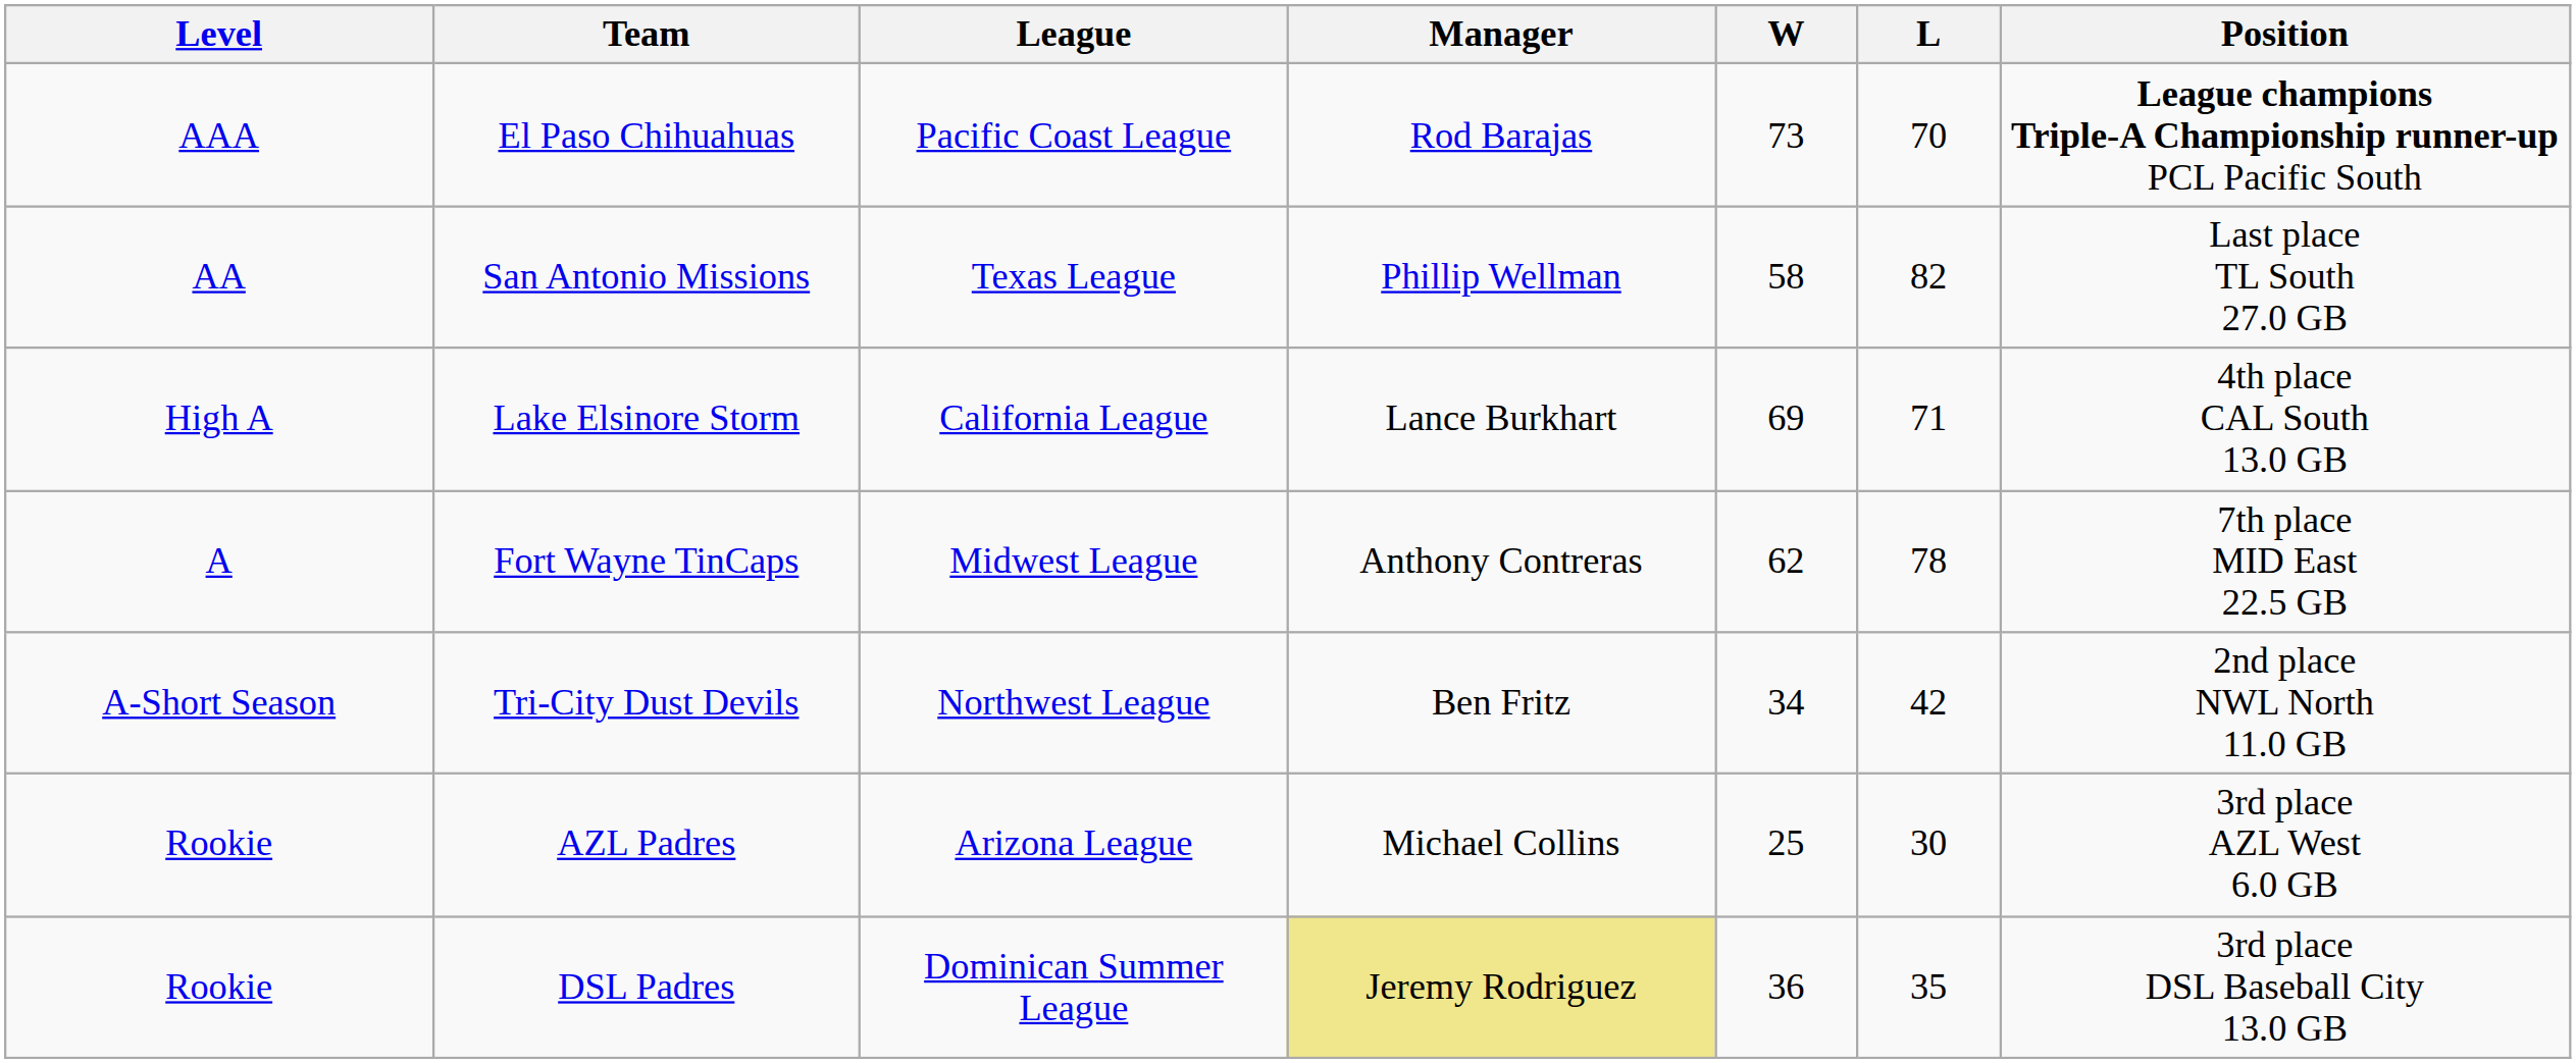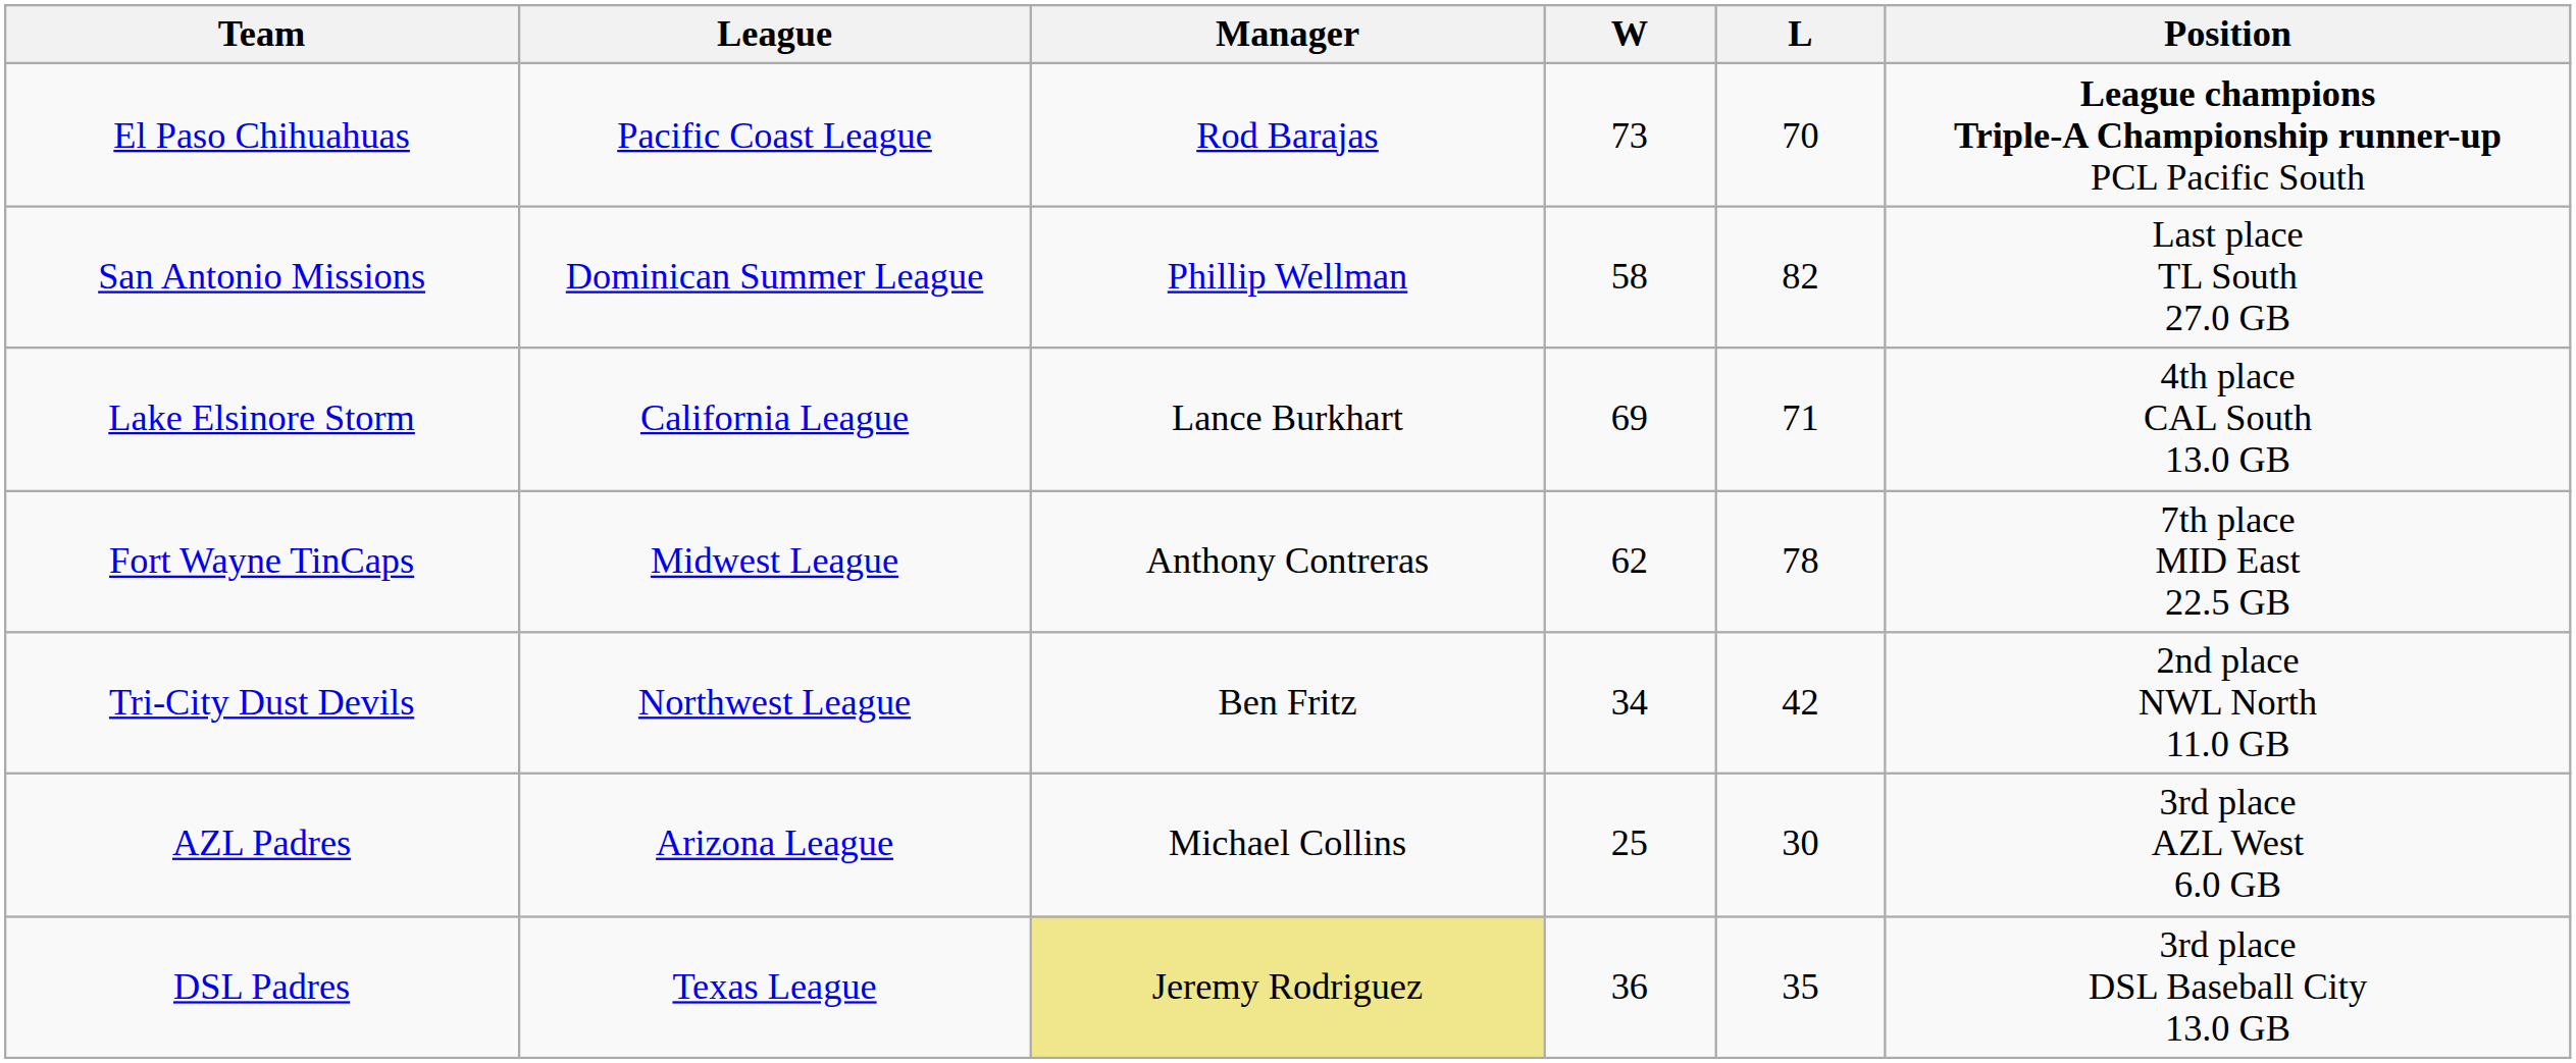- column: Level | AAA | AA | High A | A | A-Short Season | Rookie | Rookie
San Antonio Missions | League: Texas League -> Dominican Summer League
DSL Padres | League: Dominican Summer League -> Texas League
